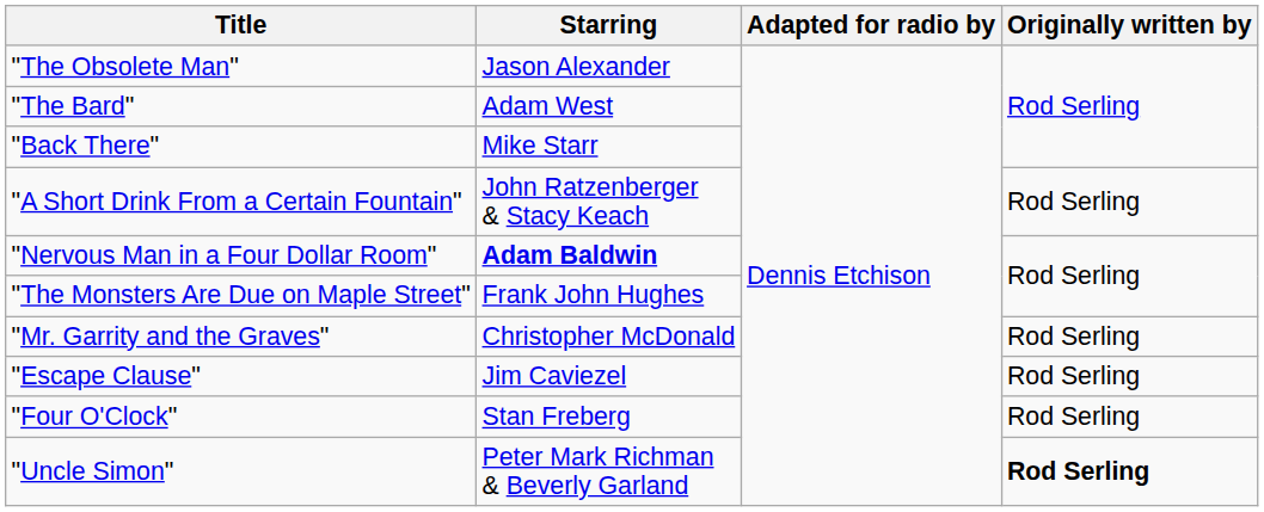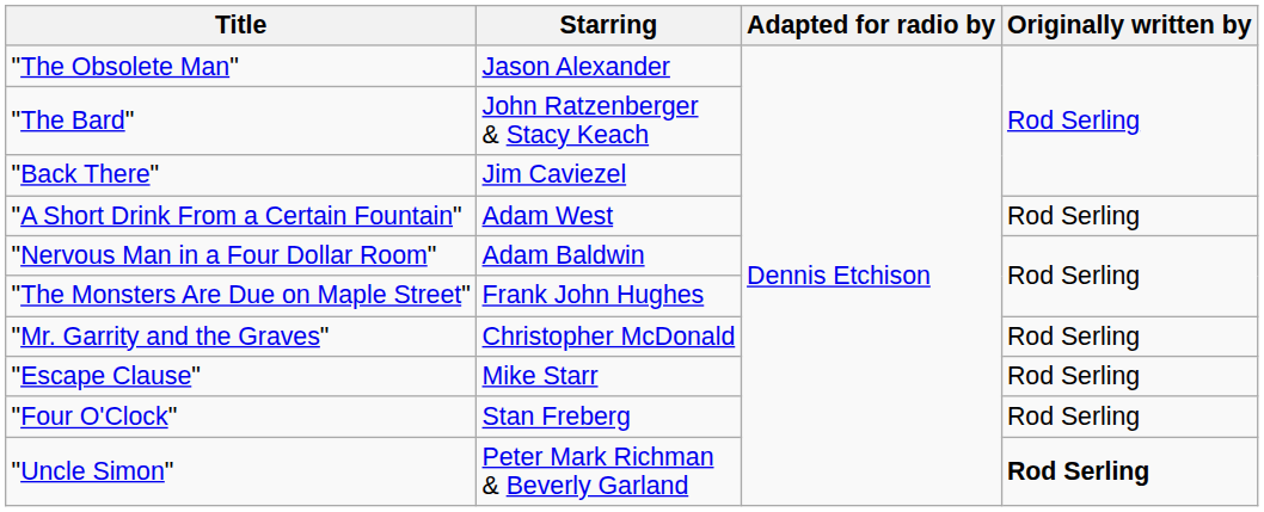"The Bard" | Starring: Adam West -> John Ratzenberger & Stacy Keach
"Back There" | Starring: Mike Starr -> Jim Caviezel
"A Short Drink From a Certain Fountain" | Starring: John Ratzenberger & Stacy Keach -> Adam West
"Nervous Man in a Four Dollar Room" | Starring: bold -> normal
"Escape Clause" | Starring: Jim Caviezel -> Mike Starr
